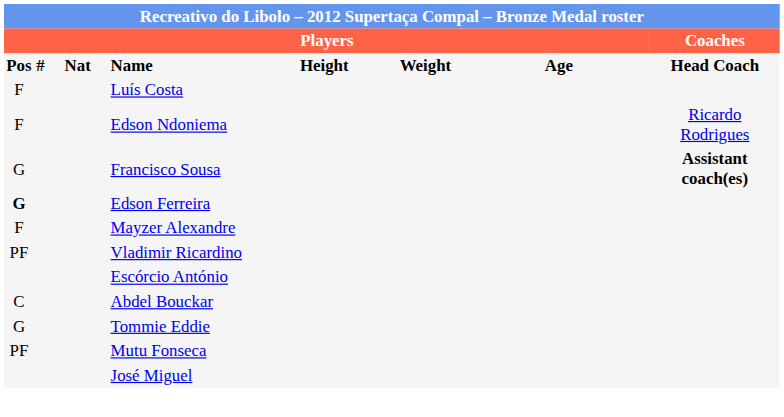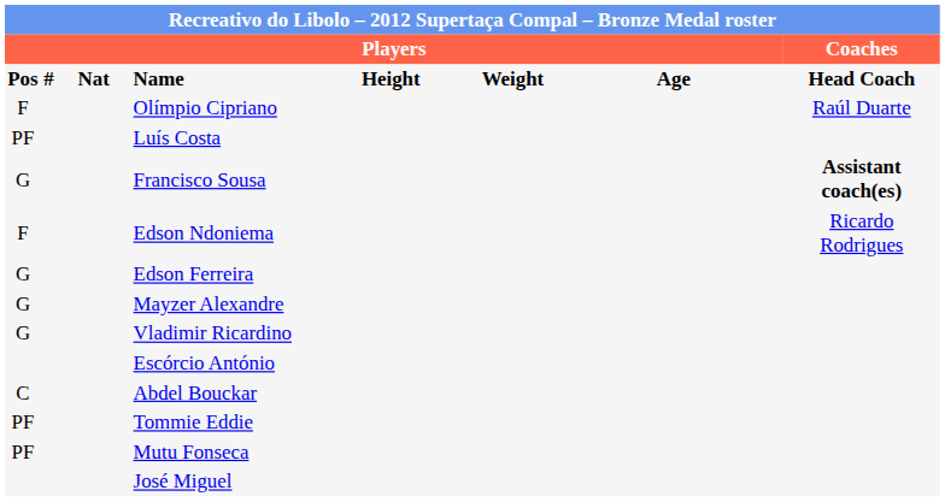+ row: F | Olímpio Cipriano | Raúl Duarte
Luís Costa | column 1: F -> PF
rows swapped: Francisco Sousa <-> Edson Ndoniema
Edson Ferreira | column 1: bold -> normal
Mayzer Alexandre | column 1: F -> G
Vladimir Ricardino | column 1: PF -> G
Tommie Eddie | column 1: G -> PF
